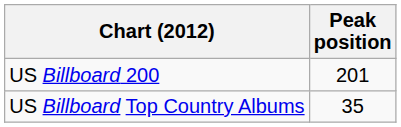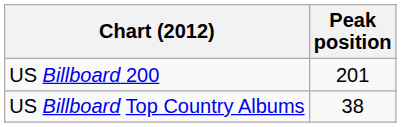US Billboard Top Country Albums | Peak position: 35 -> 38
